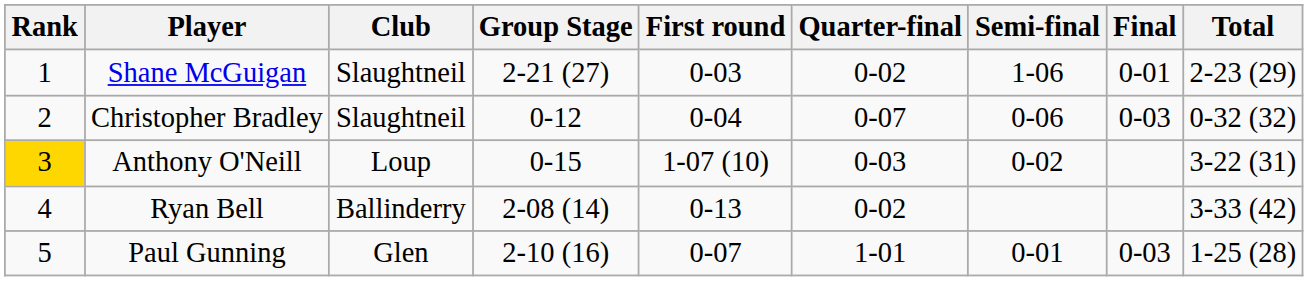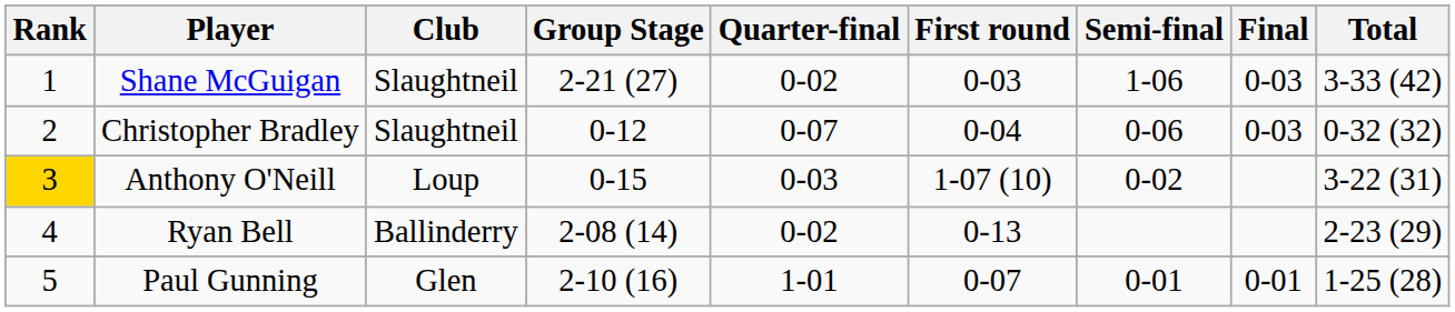columns swapped: First round <-> Quarter-final
Shane McGuigan | Final: 0-01 -> 0-03
Shane McGuigan | Total: 2-23 (29) -> 3-33 (42)
Ryan Bell | Total: 3-33 (42) -> 2-23 (29)
Paul Gunning | Final: 0-03 -> 0-01
